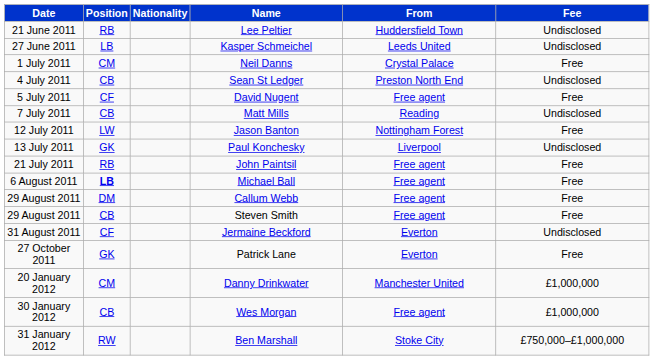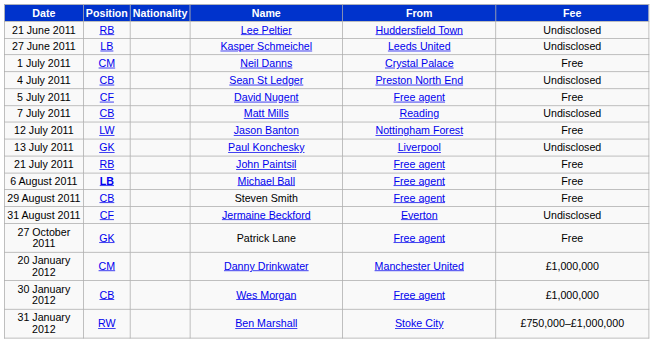- row: 29 August 2011 | DM | Callum Webb | Free agent | Free
Patrick Lane | From: Everton -> Free agent
